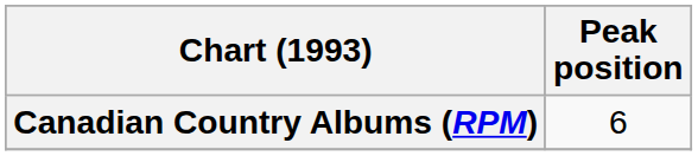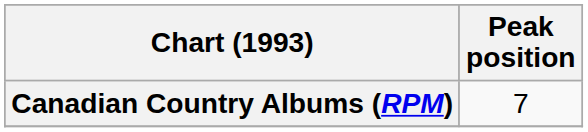Canadian Country Albums (RPM) | Peak position: 6 -> 7
